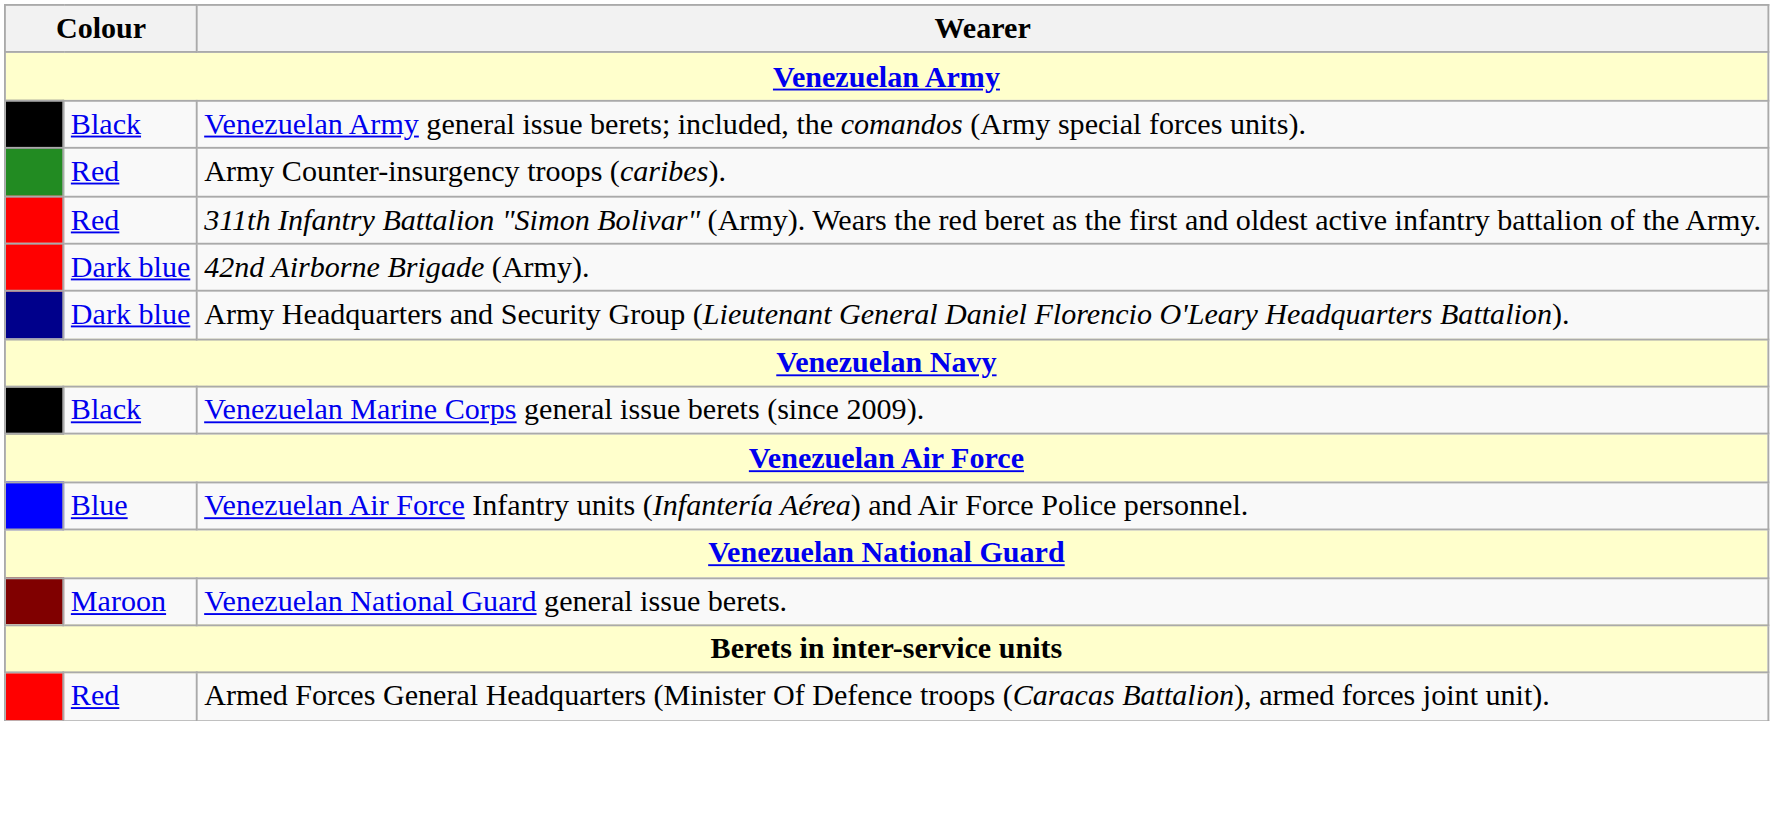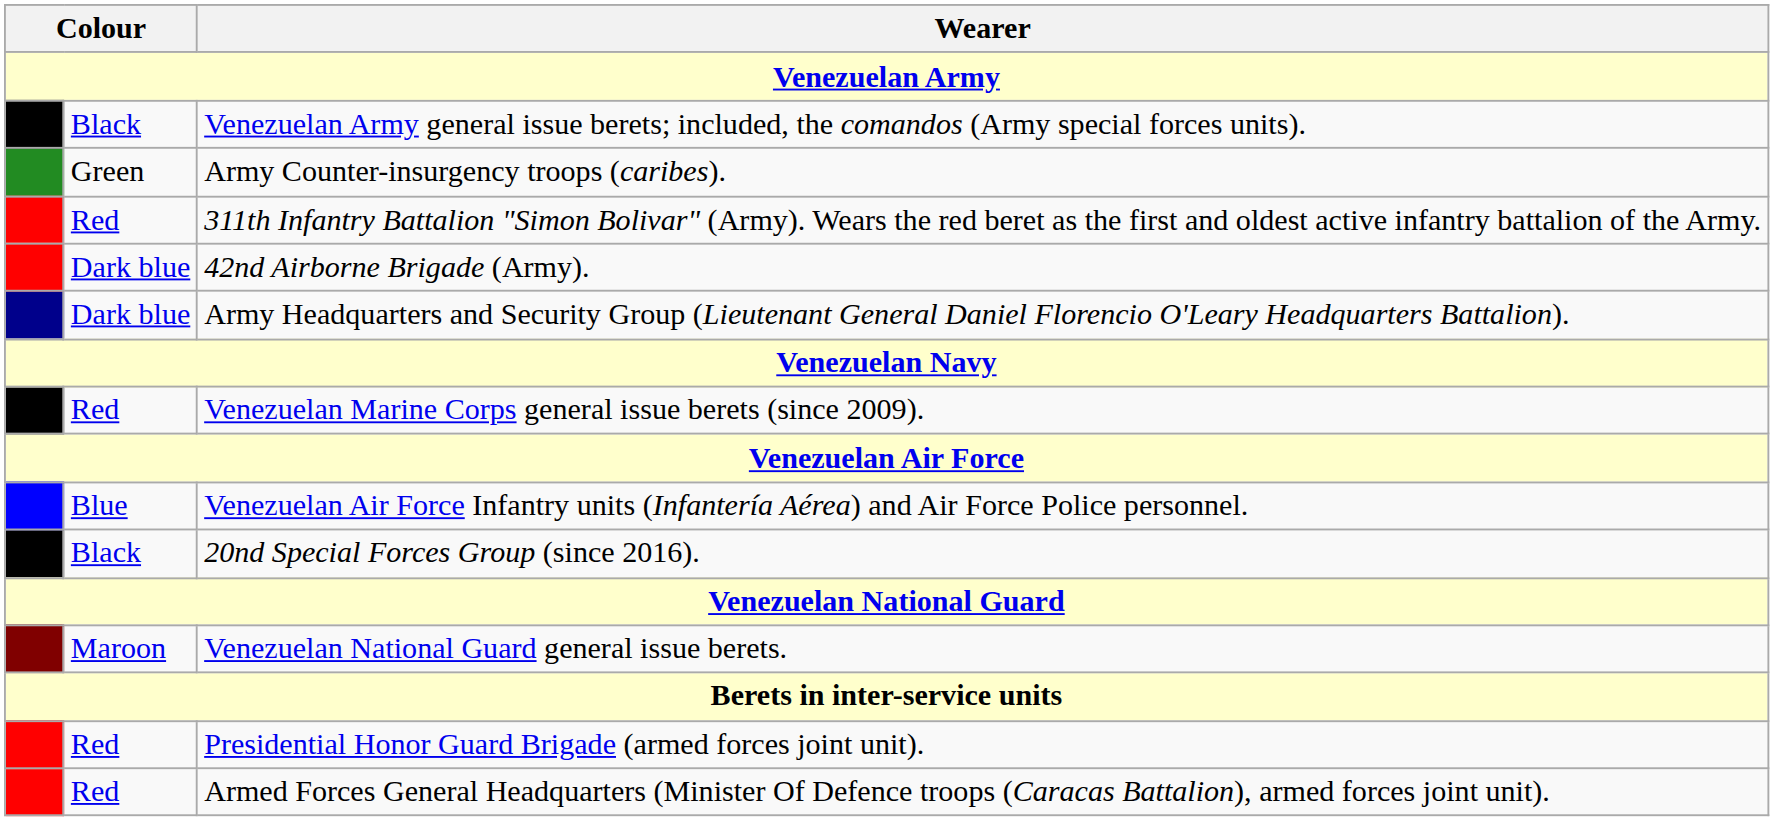Army Counter-insurgency troops (caribes). | column 2: Red -> Green
Venezuelan Marine Corps general issue berets (since 2009). | column 2: Black -> Red
+ row: Black | 20nd Special Forces Group (since 2016).
+ row: Red | Presidential Honor Guard Brigade (armed forces joint unit).
